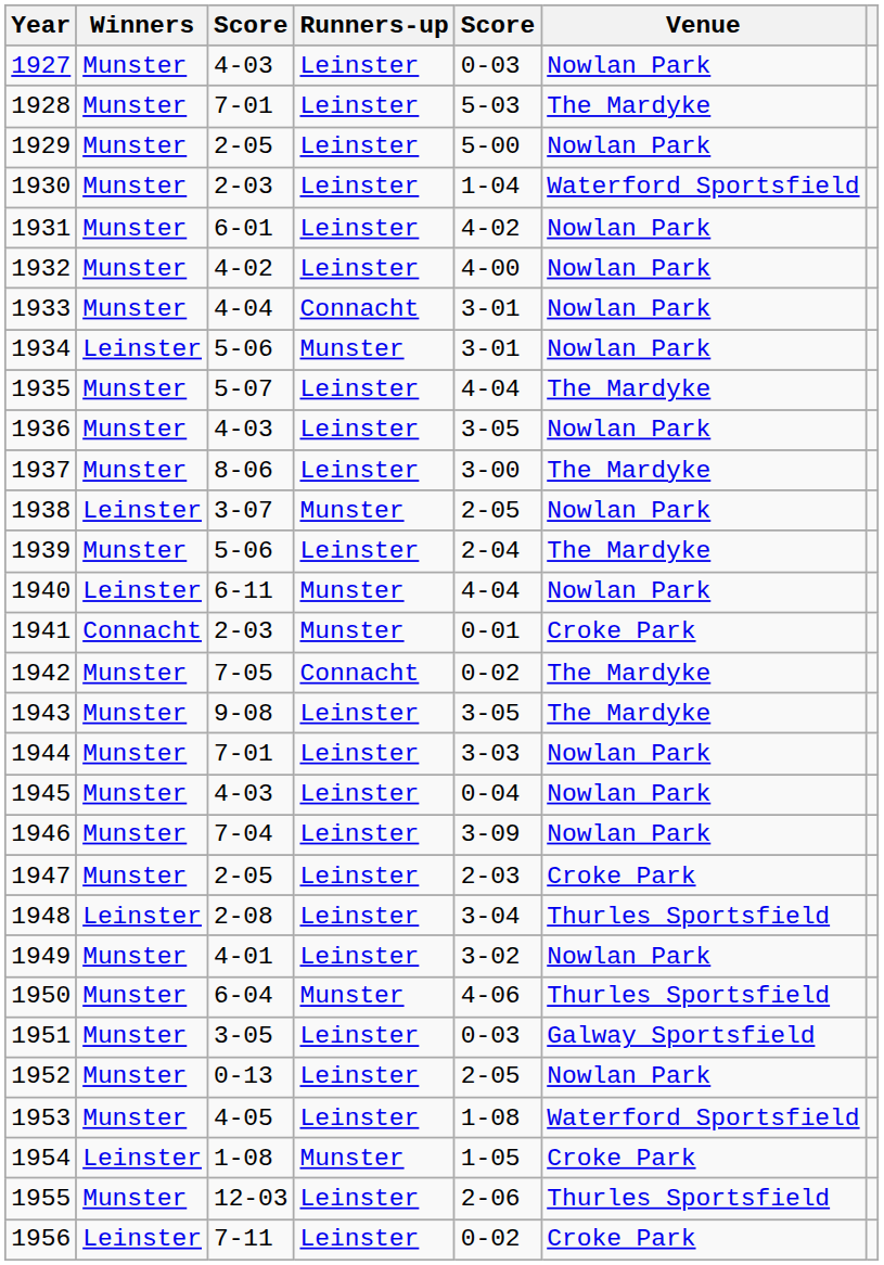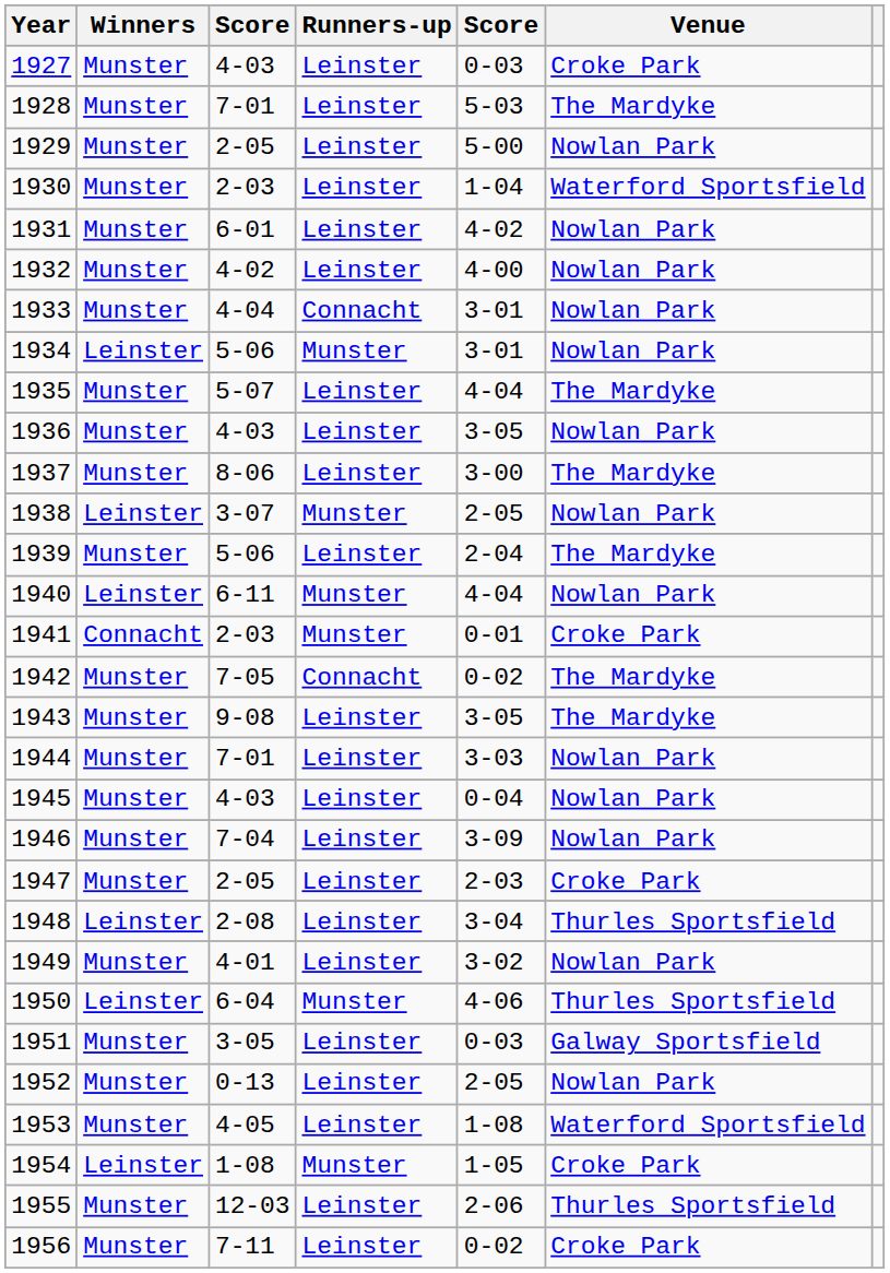1927 | Venue: Nowlan Park -> Croke Park
1950 | Winners: Munster -> Leinster
1956 | Winners: Leinster -> Munster
